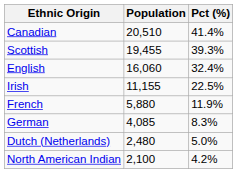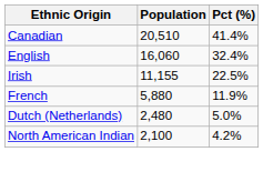- row: Scottish | 19,455 | 39.3%
- row: German | 4,085 | 8.3%
